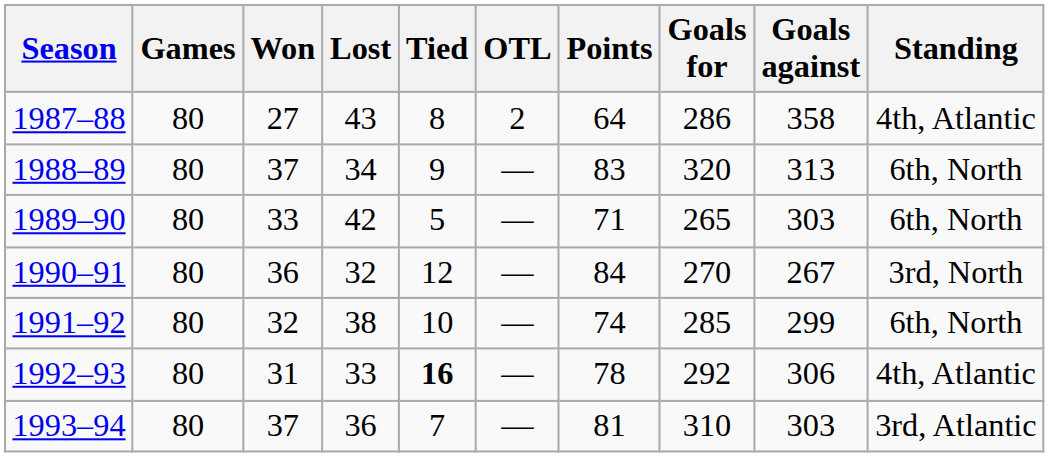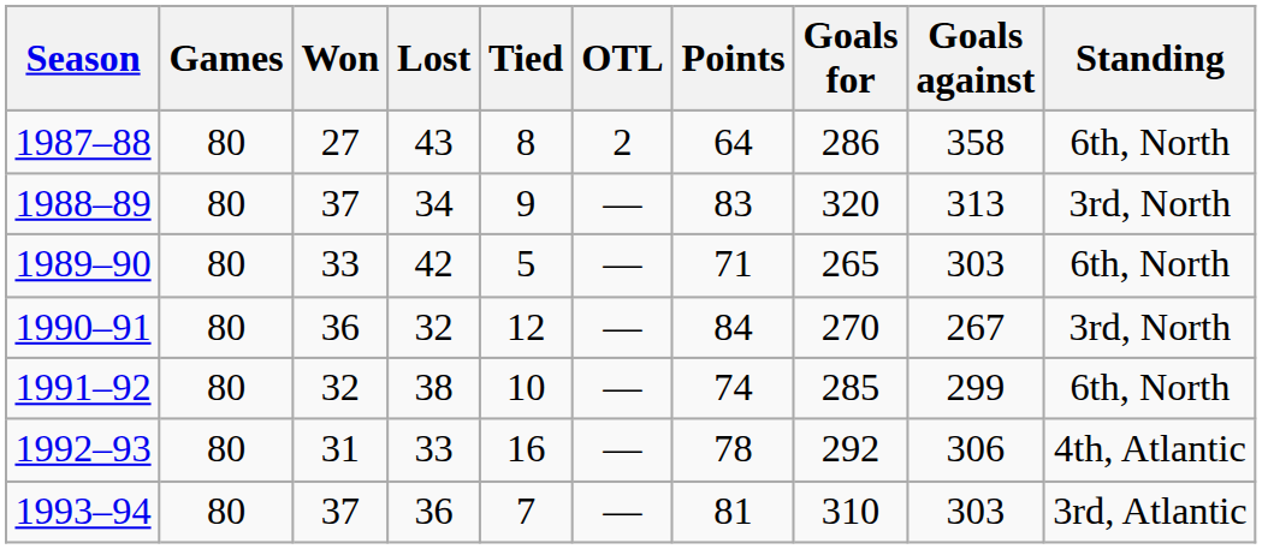1987–88 | Standing: 4th, Atlantic -> 6th, North
1988–89 | Standing: 6th, North -> 3rd, North
1992–93 | Tied: bold -> normal
